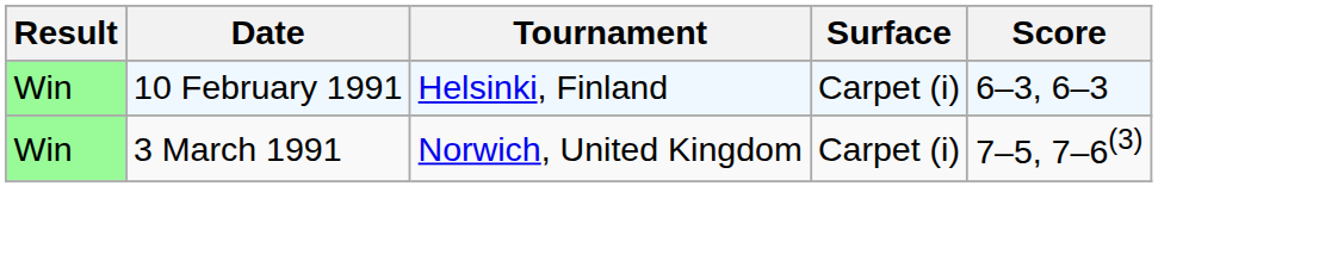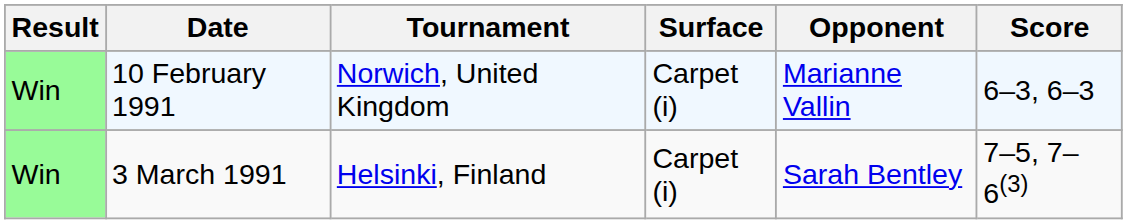+ column: Opponent | Marianne Vallin | Sarah Bentley
10 February 1991 | Tournament: Helsinki, Finland -> Norwich, United Kingdom
3 March 1991 | Tournament: Norwich, United Kingdom -> Helsinki, Finland
